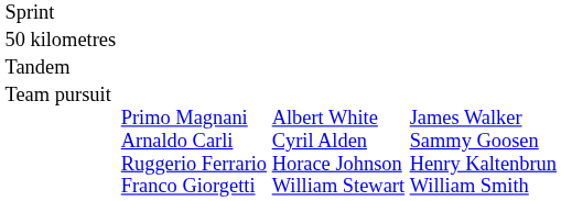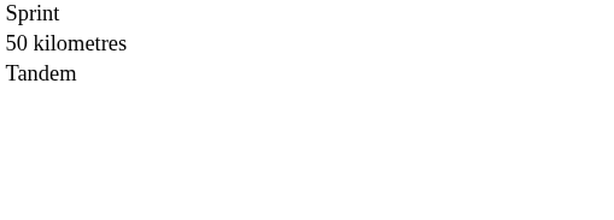- row: Team pursuit | Primo Magnani Arnaldo Carli Ruggerio Ferrario Franco Giorgetti | Albert White Cyril Alden Horace Johnson William Stewart | James Walker Sammy Goosen Henry Kaltenbrun William Smith
